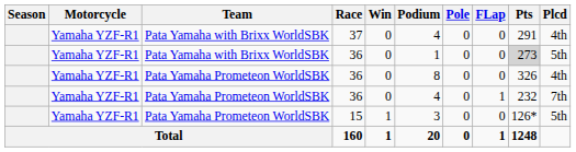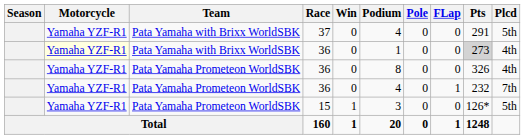37 | Plcd: 4th -> 5th
Pata Yamaha with Brixx WorldSBK / 36 | Motorcycle: no background -> lightyellow background
Pata Yamaha with Brixx WorldSBK / 36 | Plcd: 5th -> 4th
